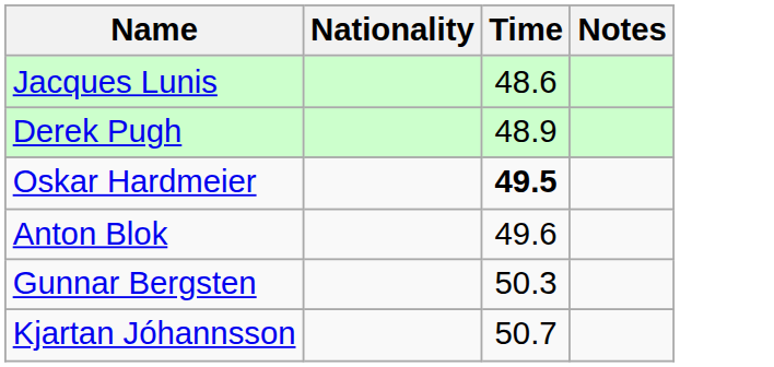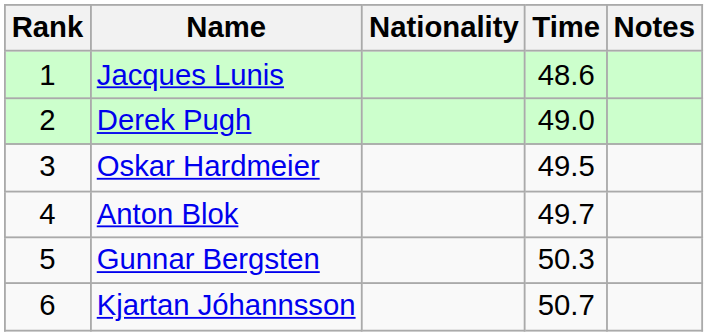+ column: Rank | 1 | 2 | 3 | 4 | 5 | 6
Derek Pugh | Time: 48.9 -> 49.0
Oskar Hardmeier | Time: bold -> normal
Anton Blok | Time: 49.6 -> 49.7
